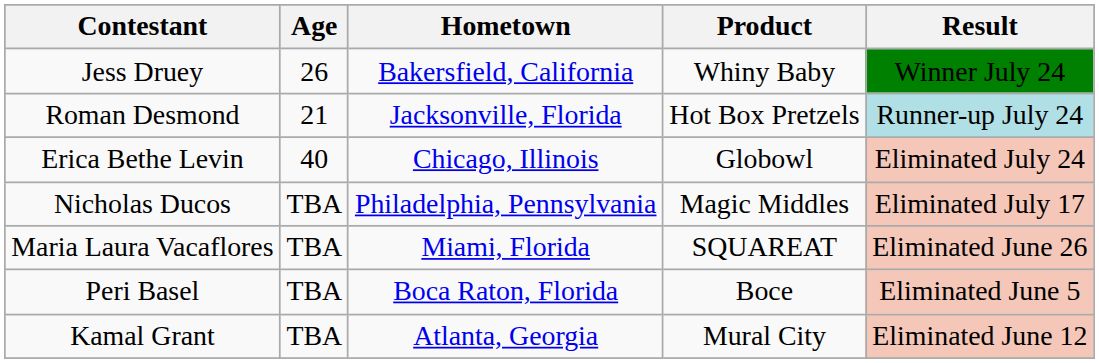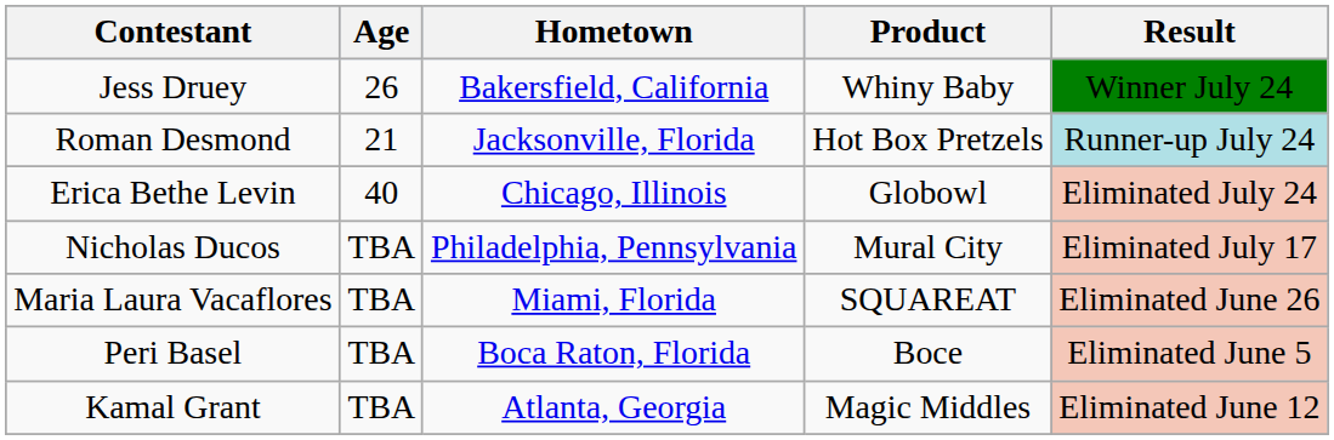Nicholas Ducos | Product: Magic Middles -> Mural City
Kamal Grant | Product: Mural City -> Magic Middles
